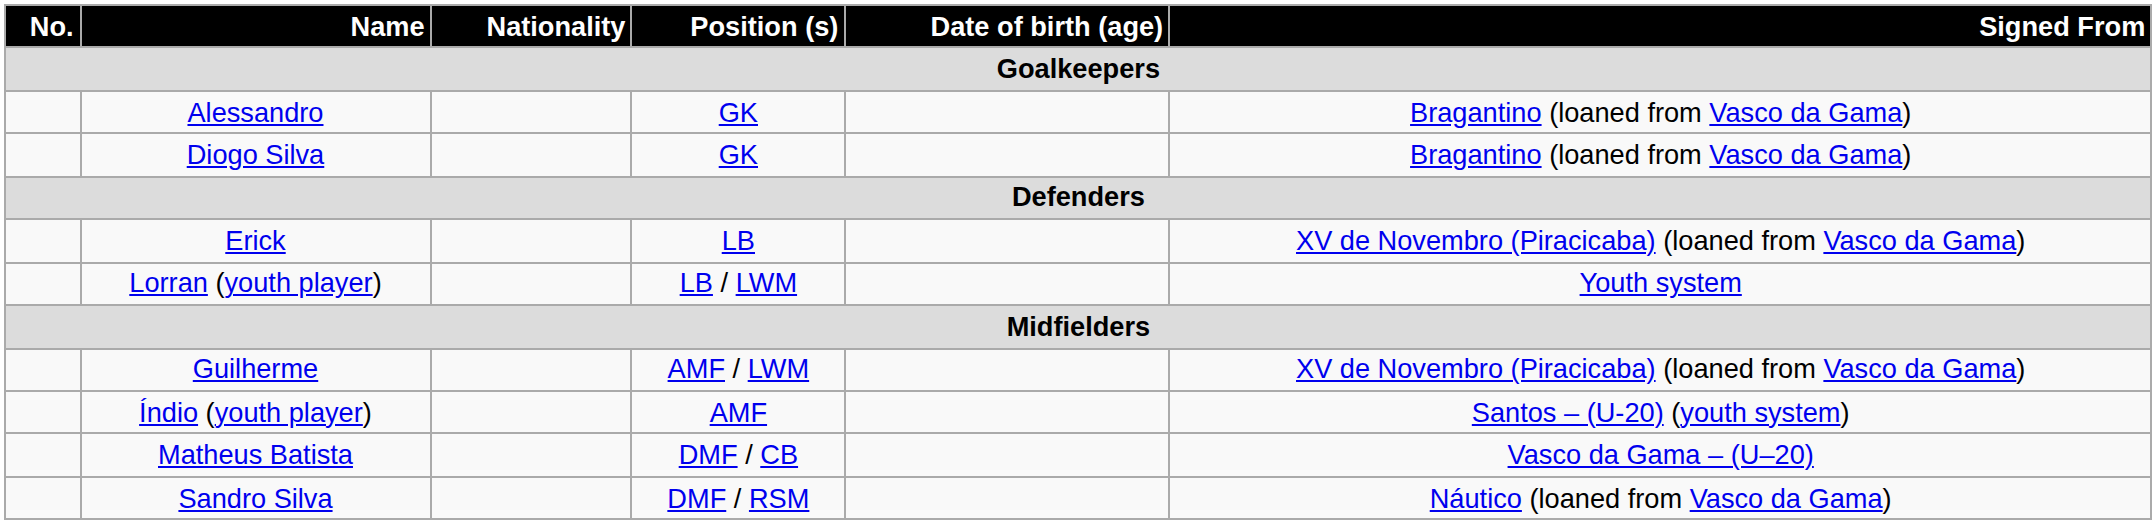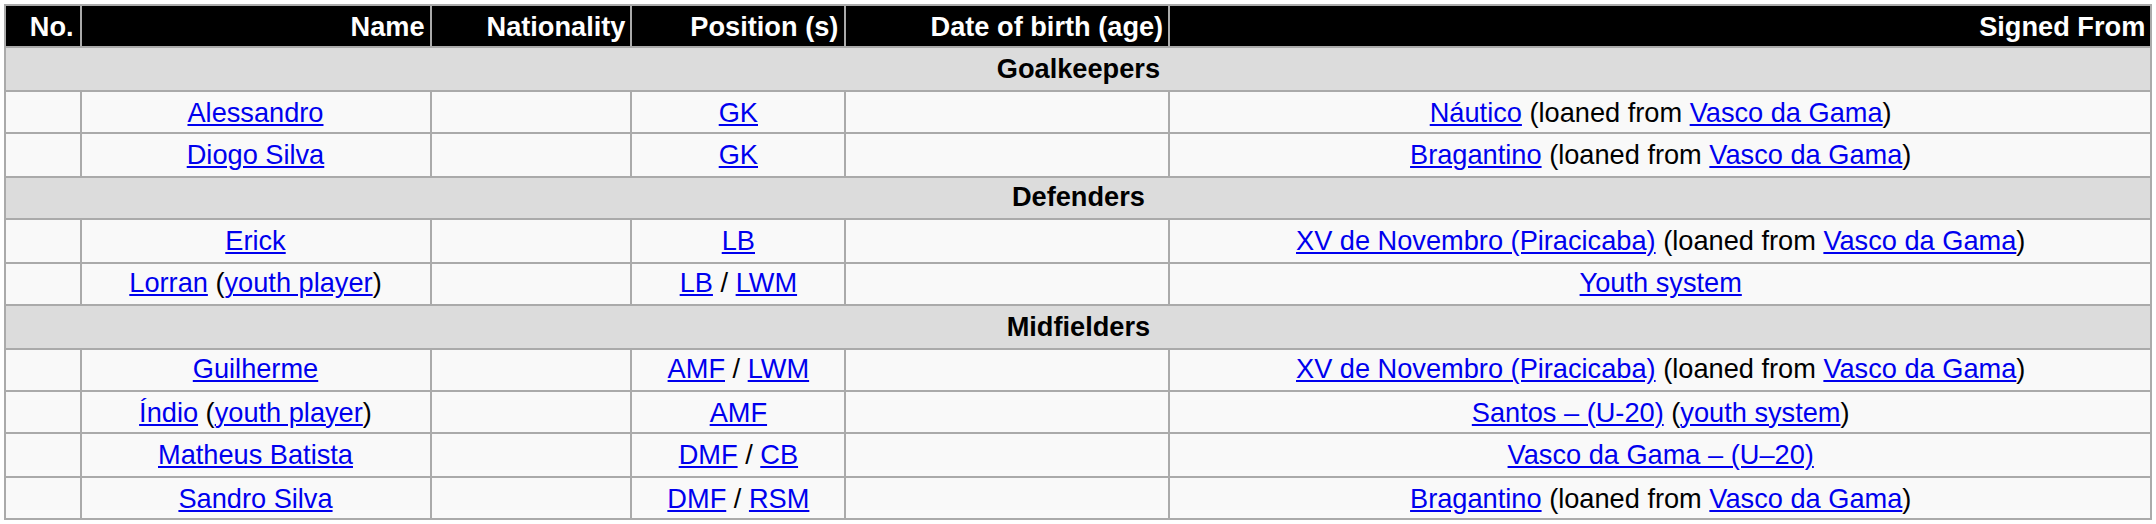Alessandro | Signed From / Goalkeepers: Bragantino (loaned from Vasco da Gama) -> Náutico (loaned from Vasco da Gama)
Sandro Silva | Signed From / Goalkeepers: Náutico (loaned from Vasco da Gama) -> Bragantino (loaned from Vasco da Gama)
